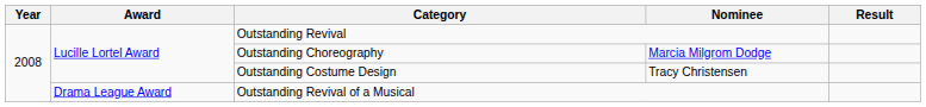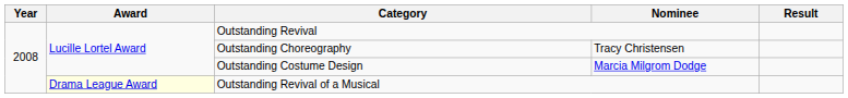Outstanding Choreography | Nominee: Marcia Milgrom Dodge -> Tracy Christensen
Outstanding Costume Design | Nominee: Tracy Christensen -> Marcia Milgrom Dodge
Outstanding Revival of a Musical | Award: no background -> lightyellow background
